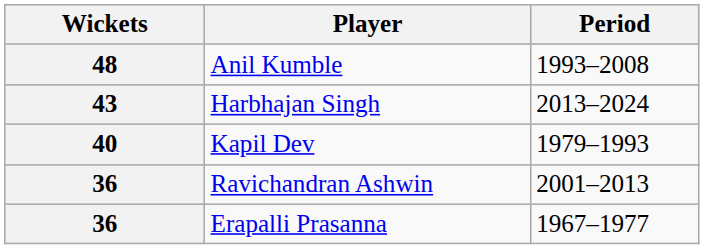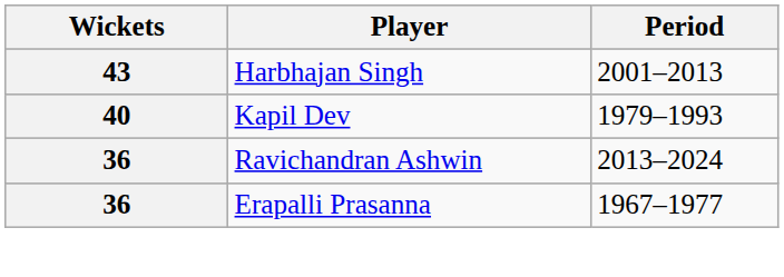- row: 48 | Anil Kumble | 1993–2008
Harbhajan Singh | Period: 2013–2024 -> 2001–2013
Ravichandran Ashwin | Period: 2001–2013 -> 2013–2024
